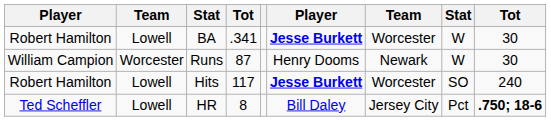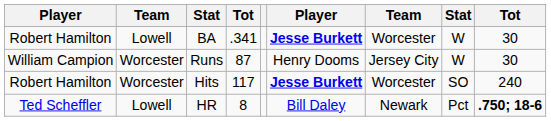Runs | column 7: Newark -> Jersey City
Hits | column 2: Lowell -> Worcester
HR | column 7: Jersey City -> Newark
